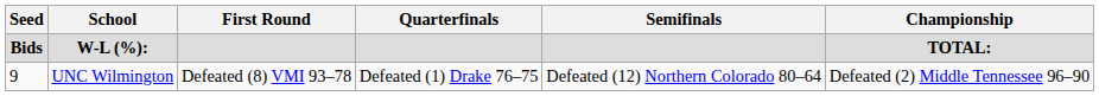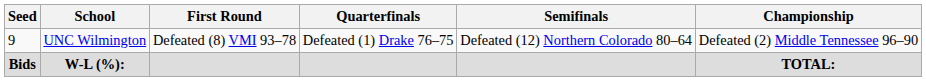rows swapped: 9 <-> Bids
